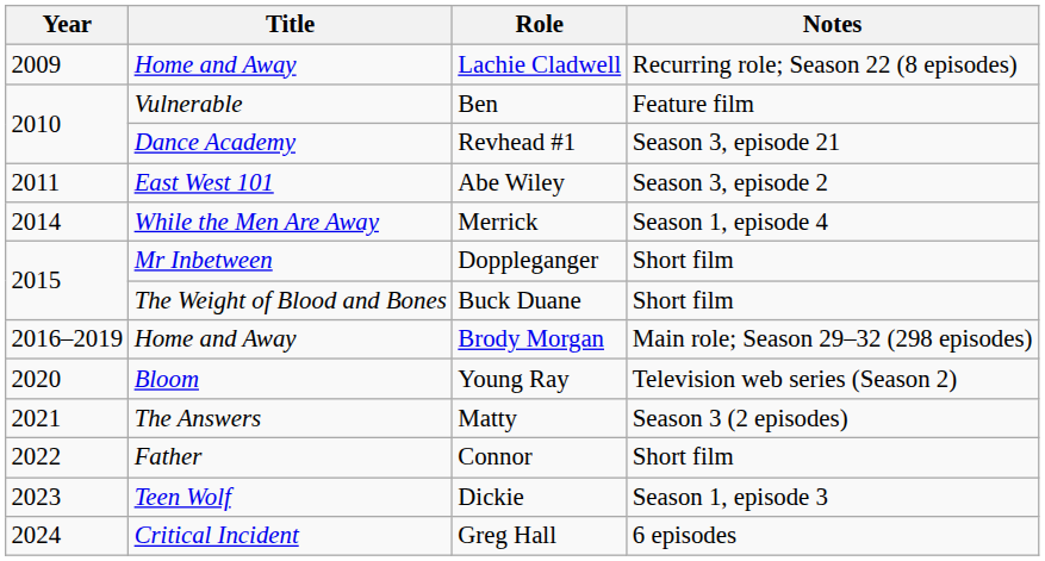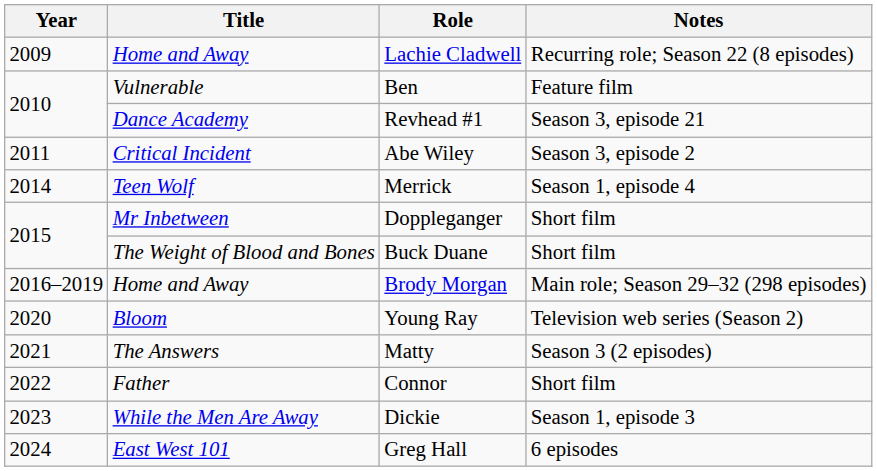Abe Wiley | Title: East West 101 -> Critical Incident
Merrick | Title: While the Men Are Away -> Teen Wolf
Dickie | Title: Teen Wolf -> While the Men Are Away
Greg Hall | Title: Critical Incident -> East West 101
